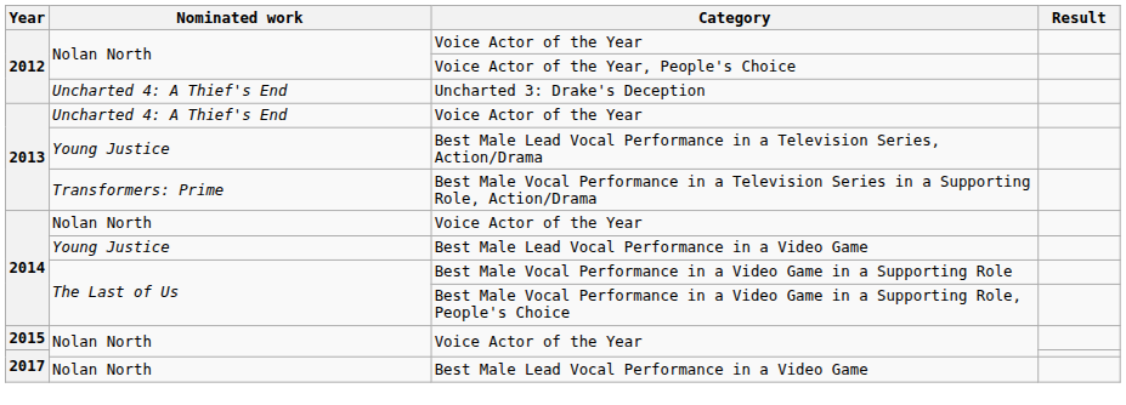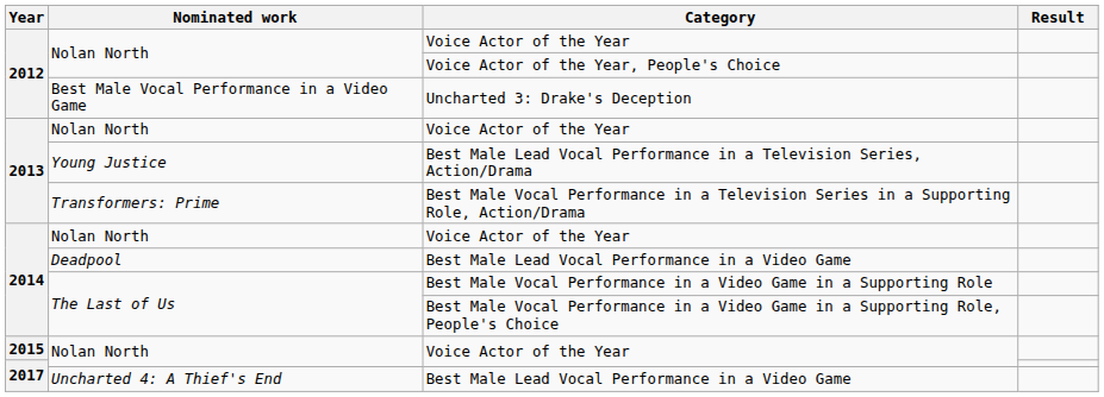Uncharted 3: Drake's Deception | Nominated work: Uncharted 4: A Thief's End -> Best Male Vocal Performance in a Video Game
2013 / Voice Actor of the Year | Nominated work: Uncharted 4: A Thief's End -> Nolan North
2014 / Best Male Lead Vocal Performance in a Video Game | Nominated work: Young Justice -> Deadpool
2017 / Best Male Lead Vocal Performance in a Video Game | Nominated work: Nolan North -> Uncharted 4: A Thief's End
